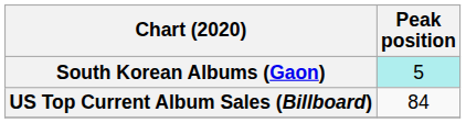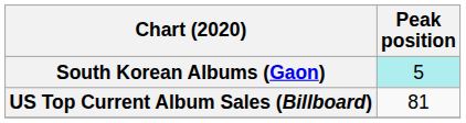US Top Current Album Sales (Billboard) | Peak position: 84 -> 81
